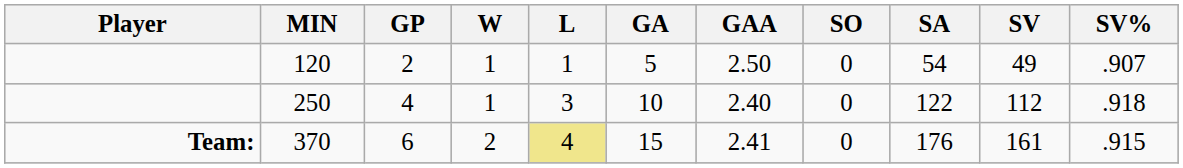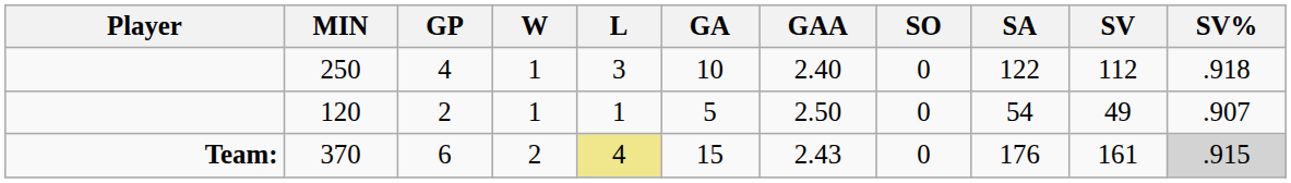rows swapped: 250 <-> 120
370 | GAA: 2.41 -> 2.43
370 | SV%: no background -> lightgrey background
